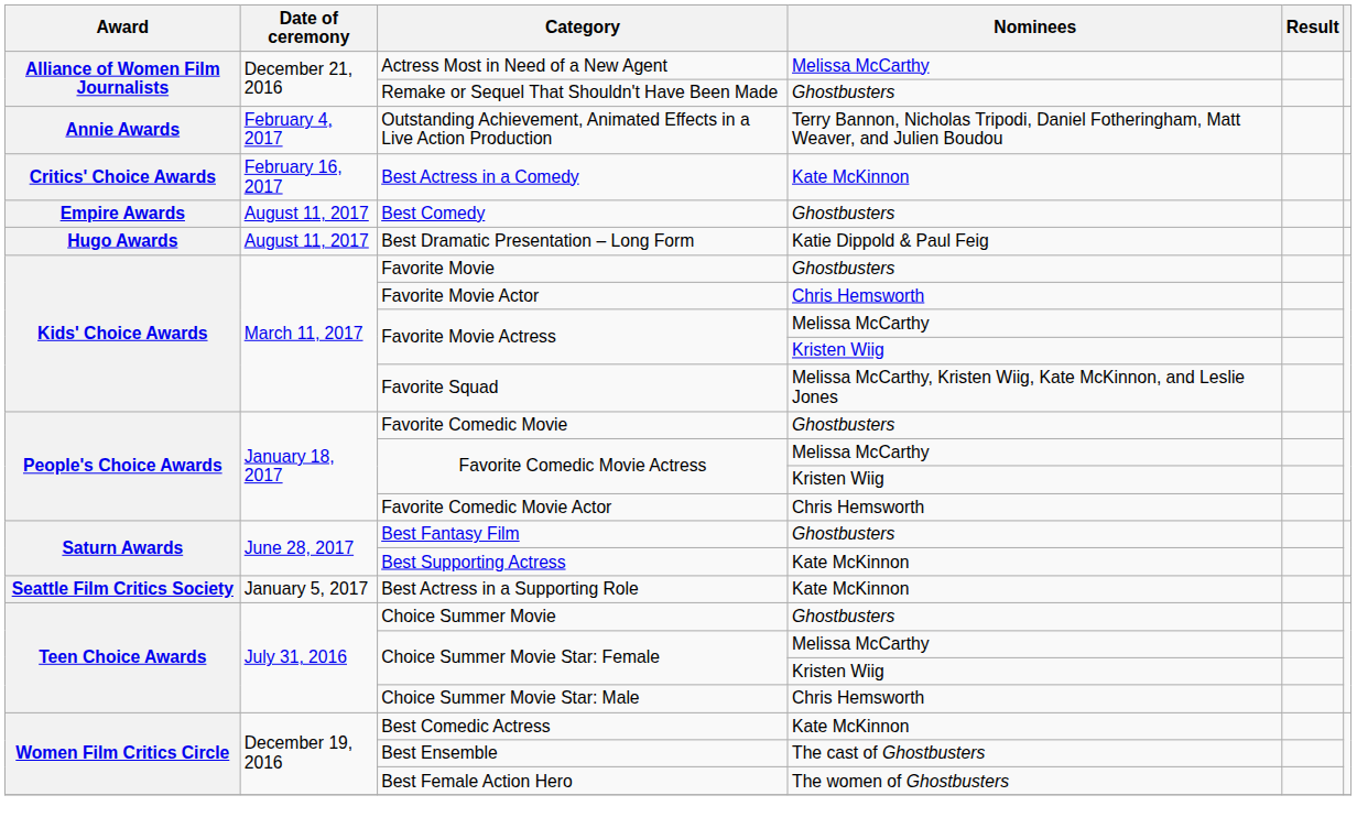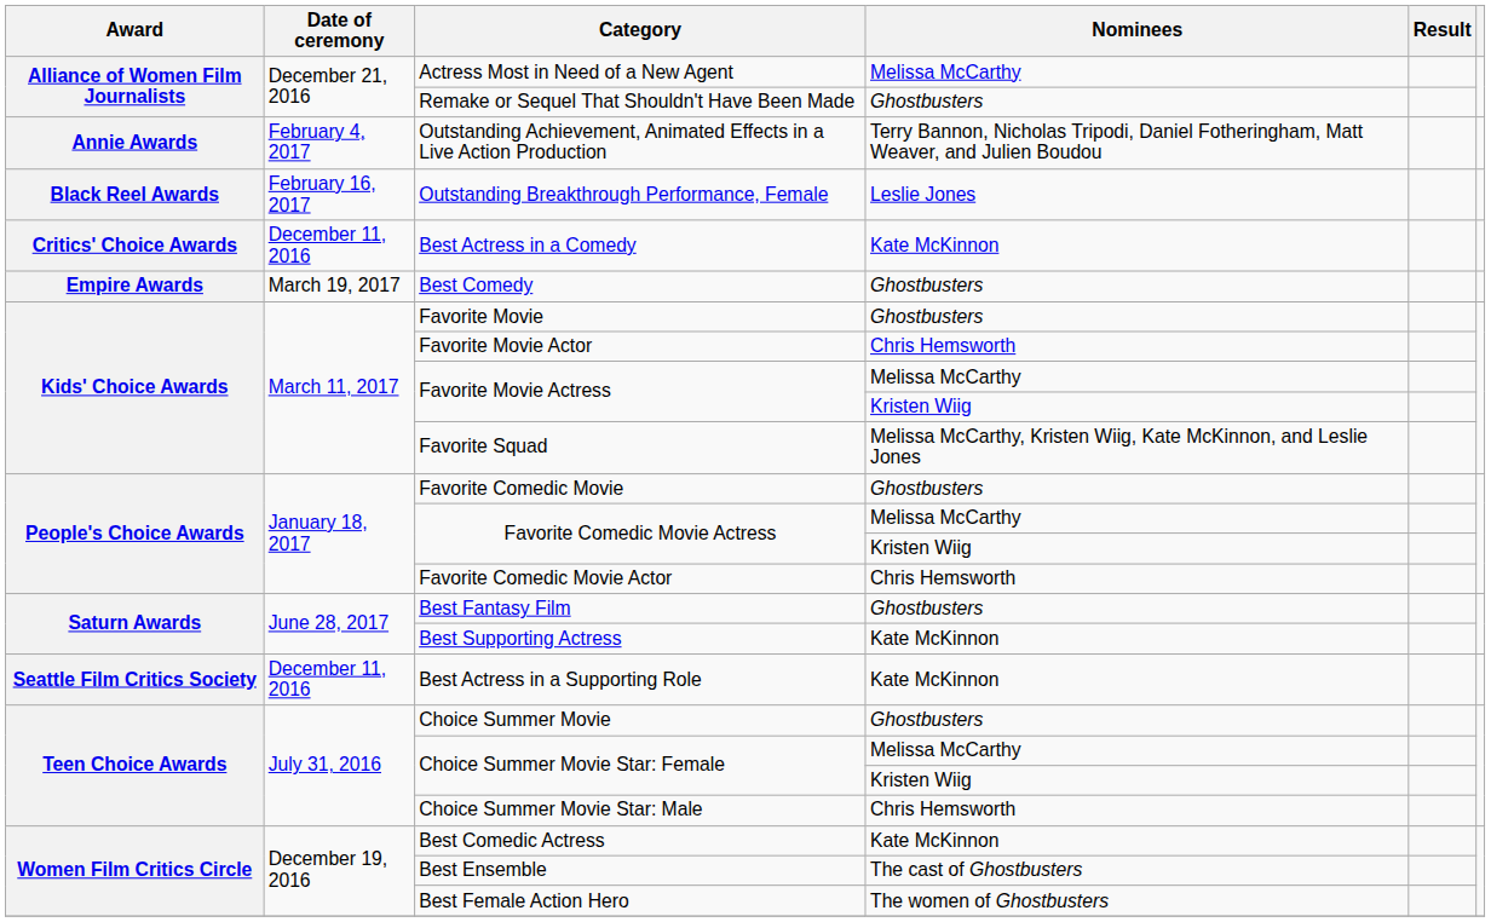+ row: Black Reel Awards | February 16, 2017 | Outstanding Breakthrough Performance, Female | Leslie Jones
Best Actress in a Comedy | Date of ceremony: February 16, 2017 -> December 11, 2016
Best Comedy | Date of ceremony: August 11, 2017 -> March 19, 2017
- row: Hugo Awards | August 11, 2017 | Best Dramatic Presentation – Long Form | Katie Dippold & Paul Feig
Best Actress in a Supporting Role | Date of ceremony: January 5, 2017 -> December 11, 2016
